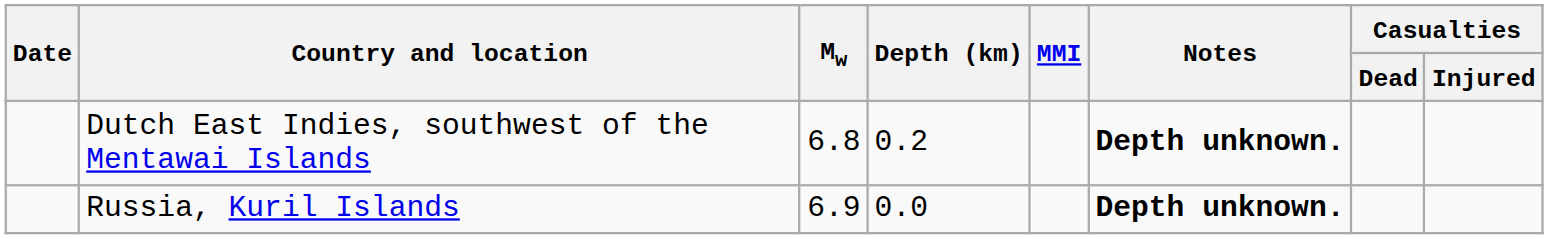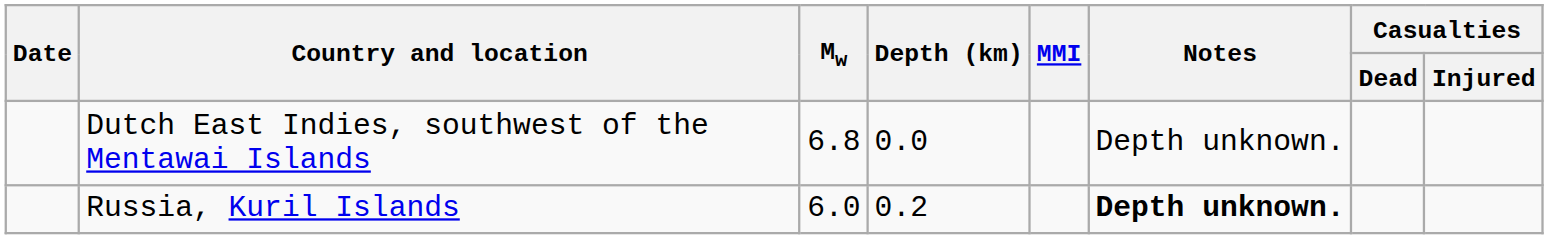Dutch East Indies, southwest of the Mentawai Islands | Depth (km): 0.2 -> 0.0
Dutch East Indies, southwest of the Mentawai Islands | Notes: bold -> normal
Russia, Kuril Islands | Mw: 6.9 -> 6.0
Russia, Kuril Islands | Depth (km): 0.0 -> 0.2
